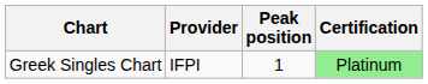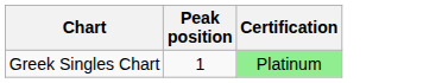- column: Provider | IFPI
